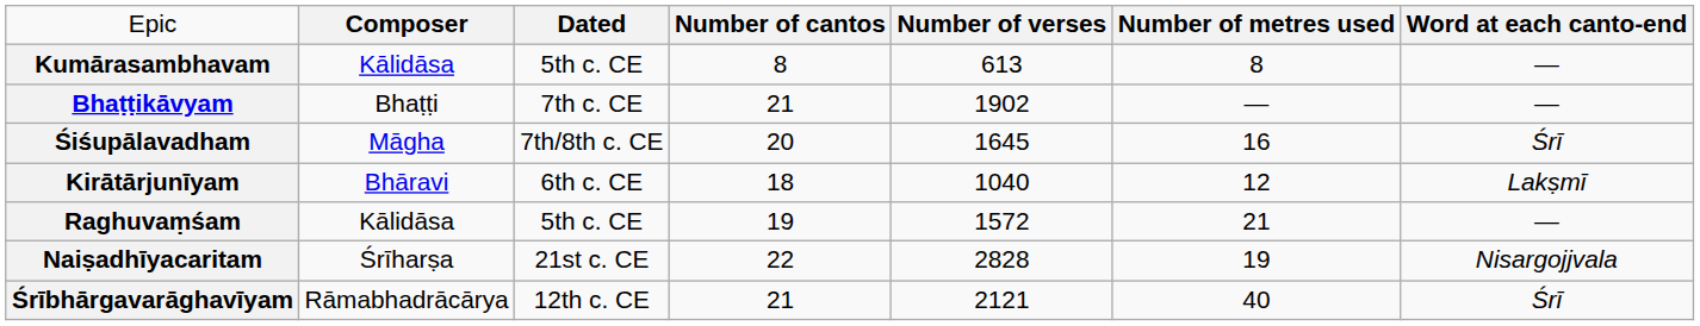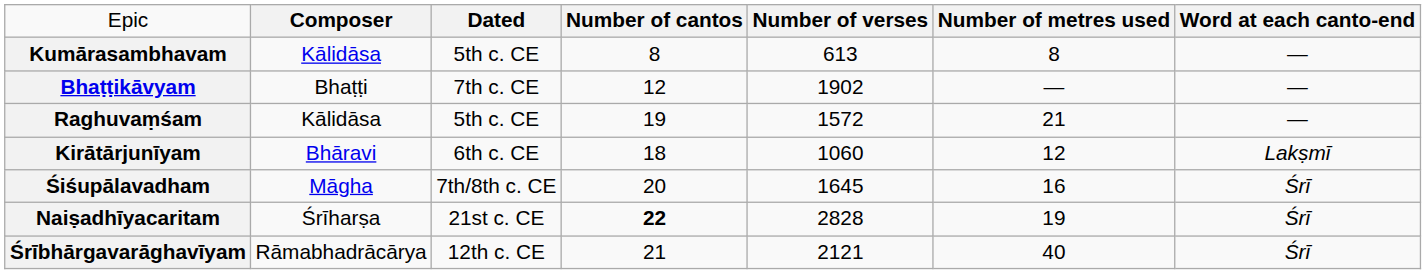Bhaṭṭikāvyam | column 4: 21 -> 12
rows swapped: Raghuvaṃśam <-> Śiśupālavadham
Kirātārjunīyam | column 5: 1040 -> 1060
Naiṣadhīyacaritam | column 4: normal -> bold
Naiṣadhīyacaritam | column 7: Nisargojjvala -> Śrī
